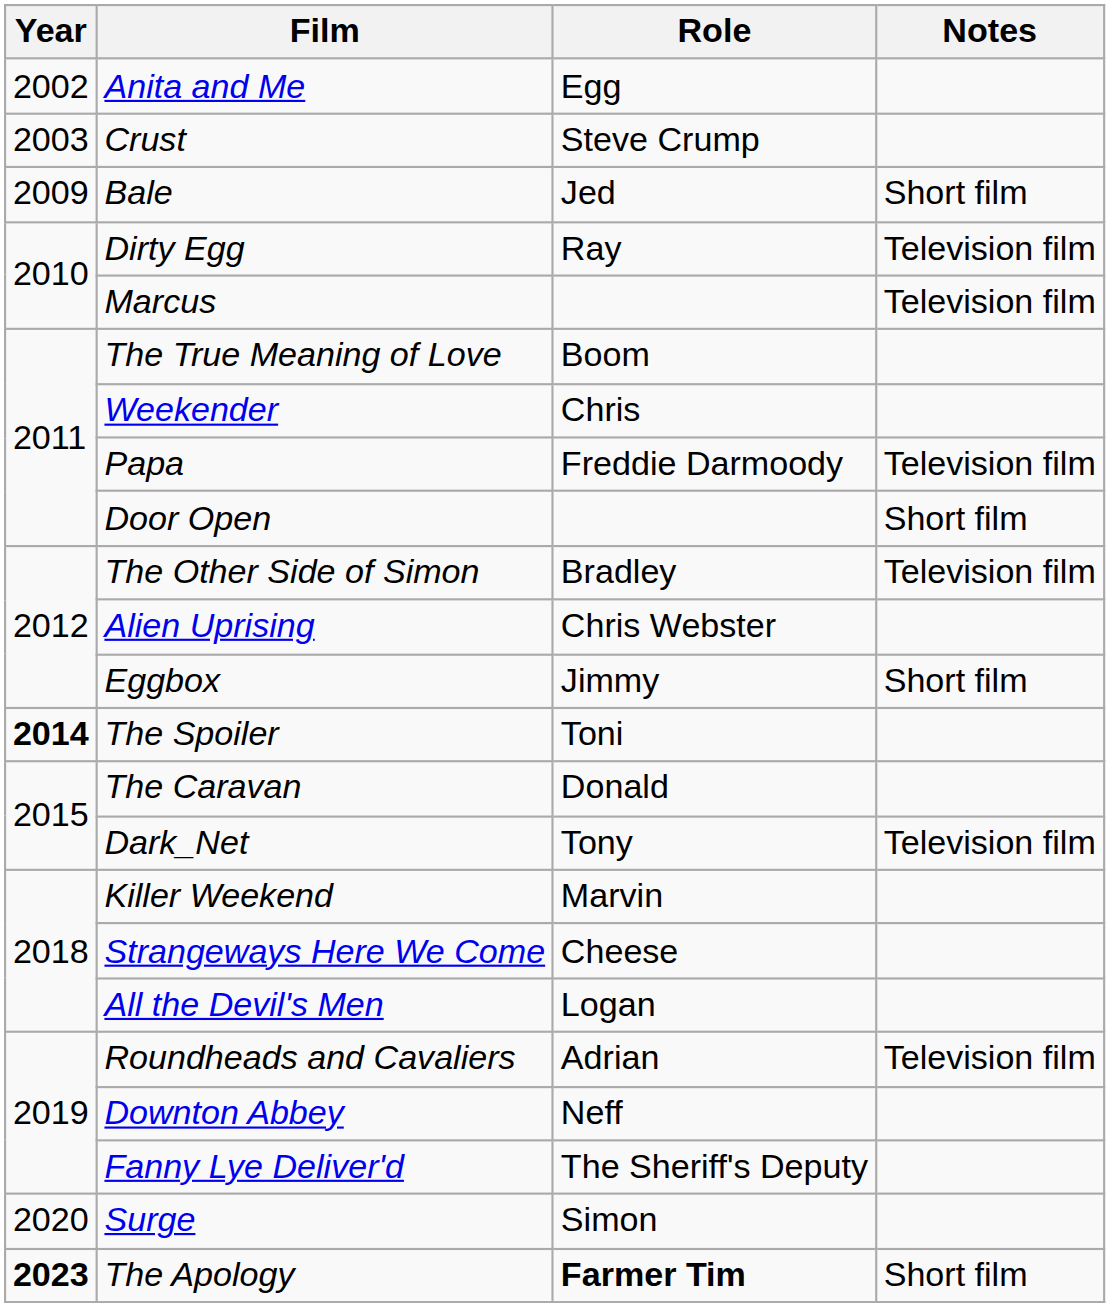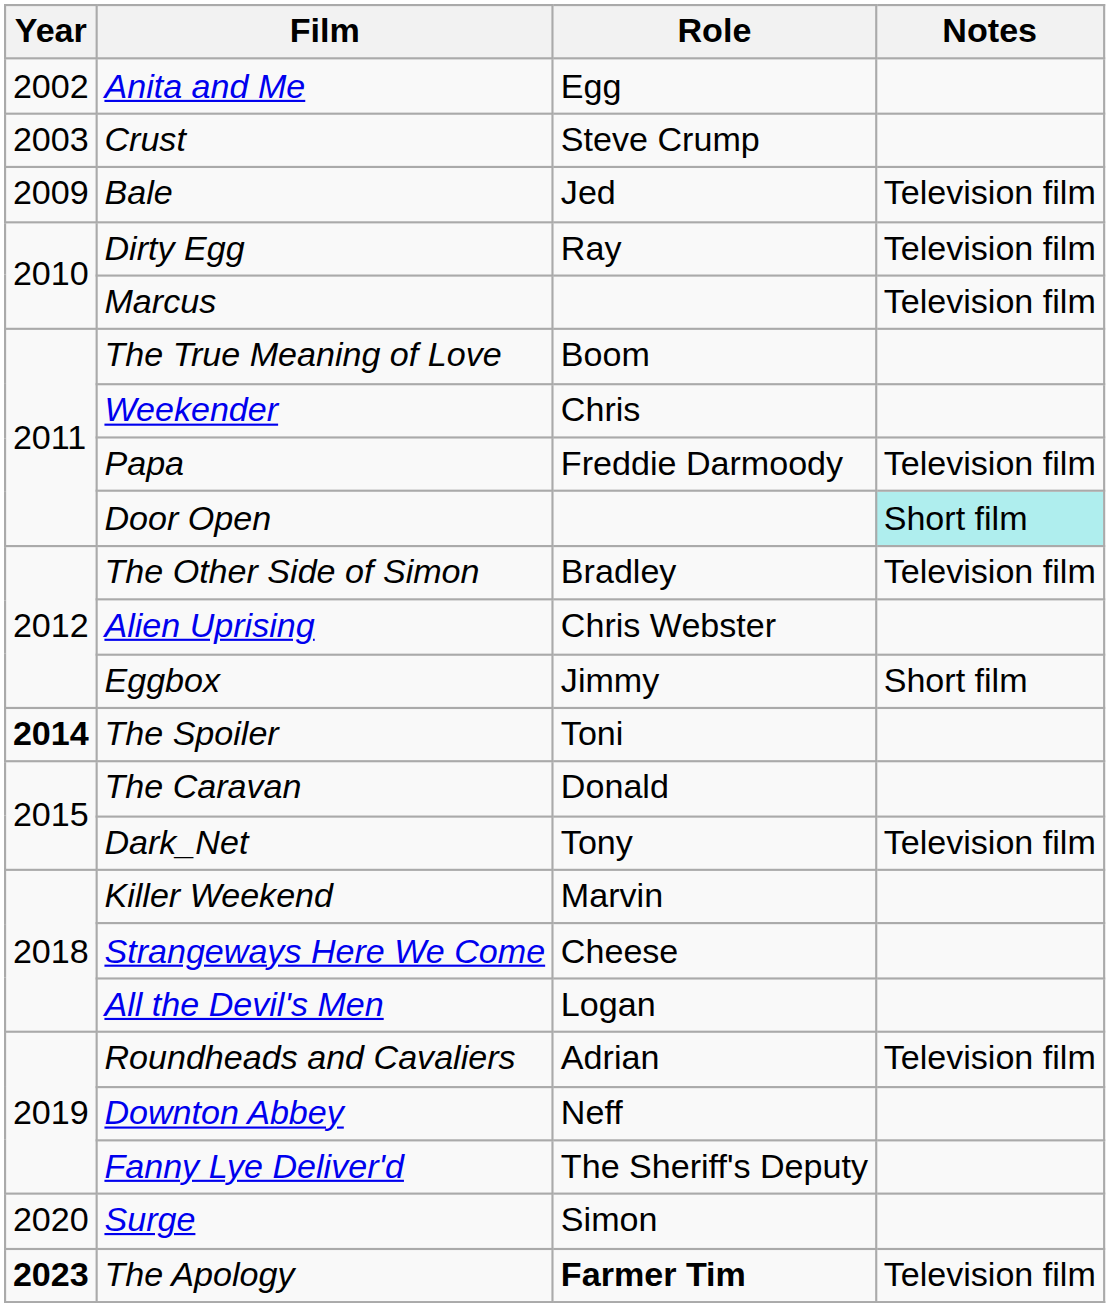Bale | Notes: Short film -> Television film
Door Open | Notes: no background -> paleturquoise background
The Apology | Notes: Short film -> Television film
